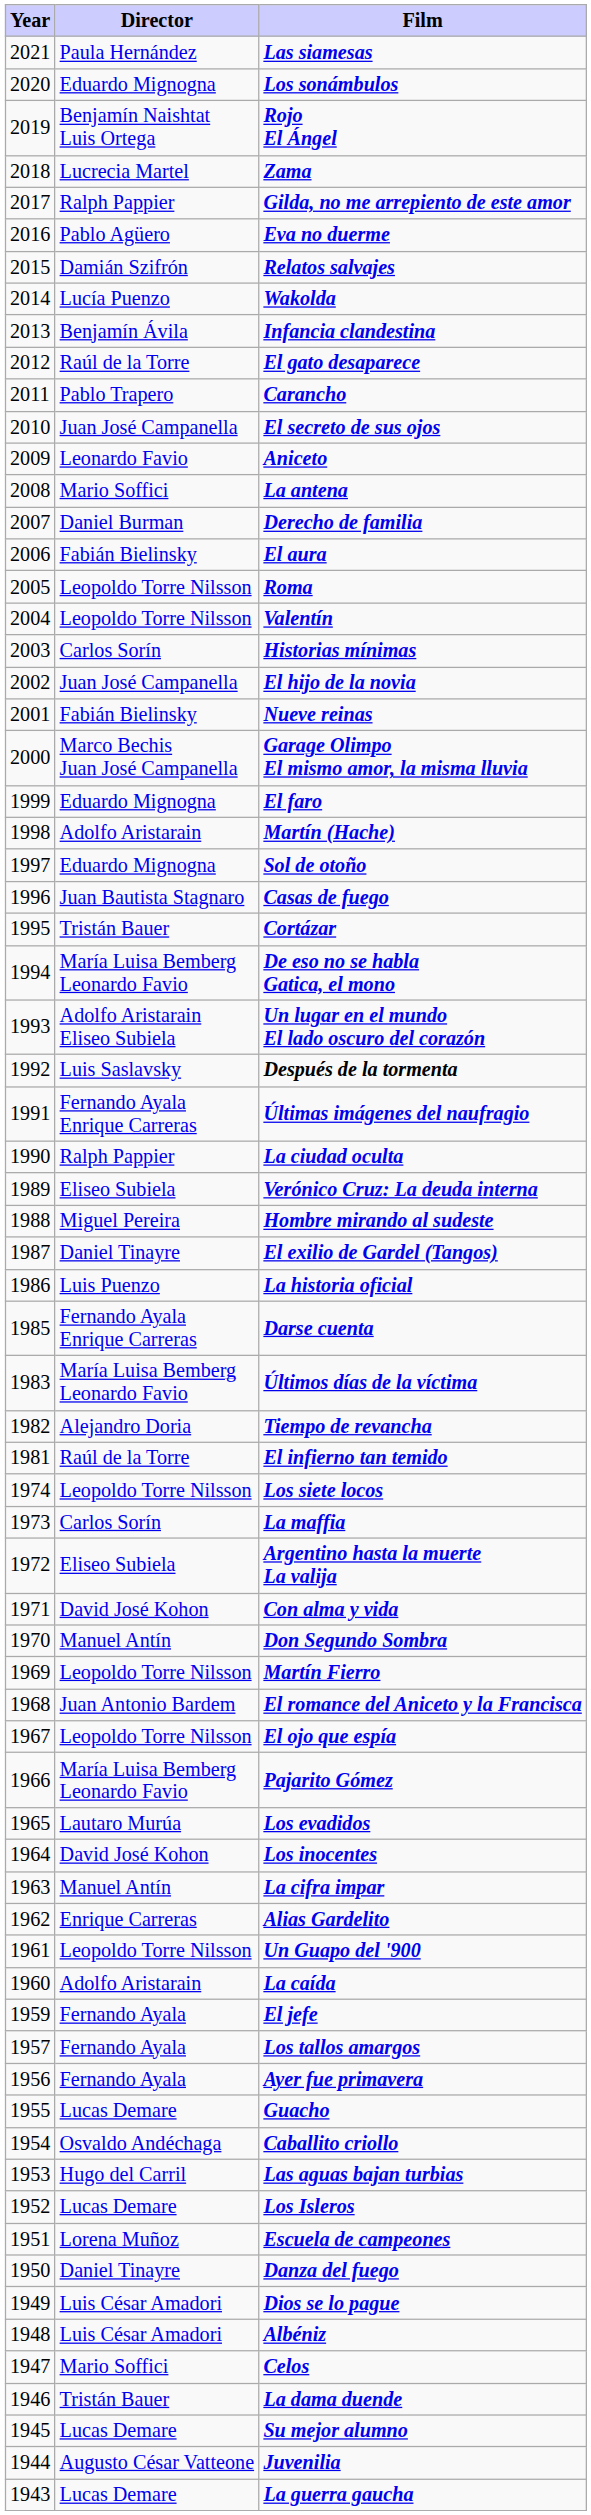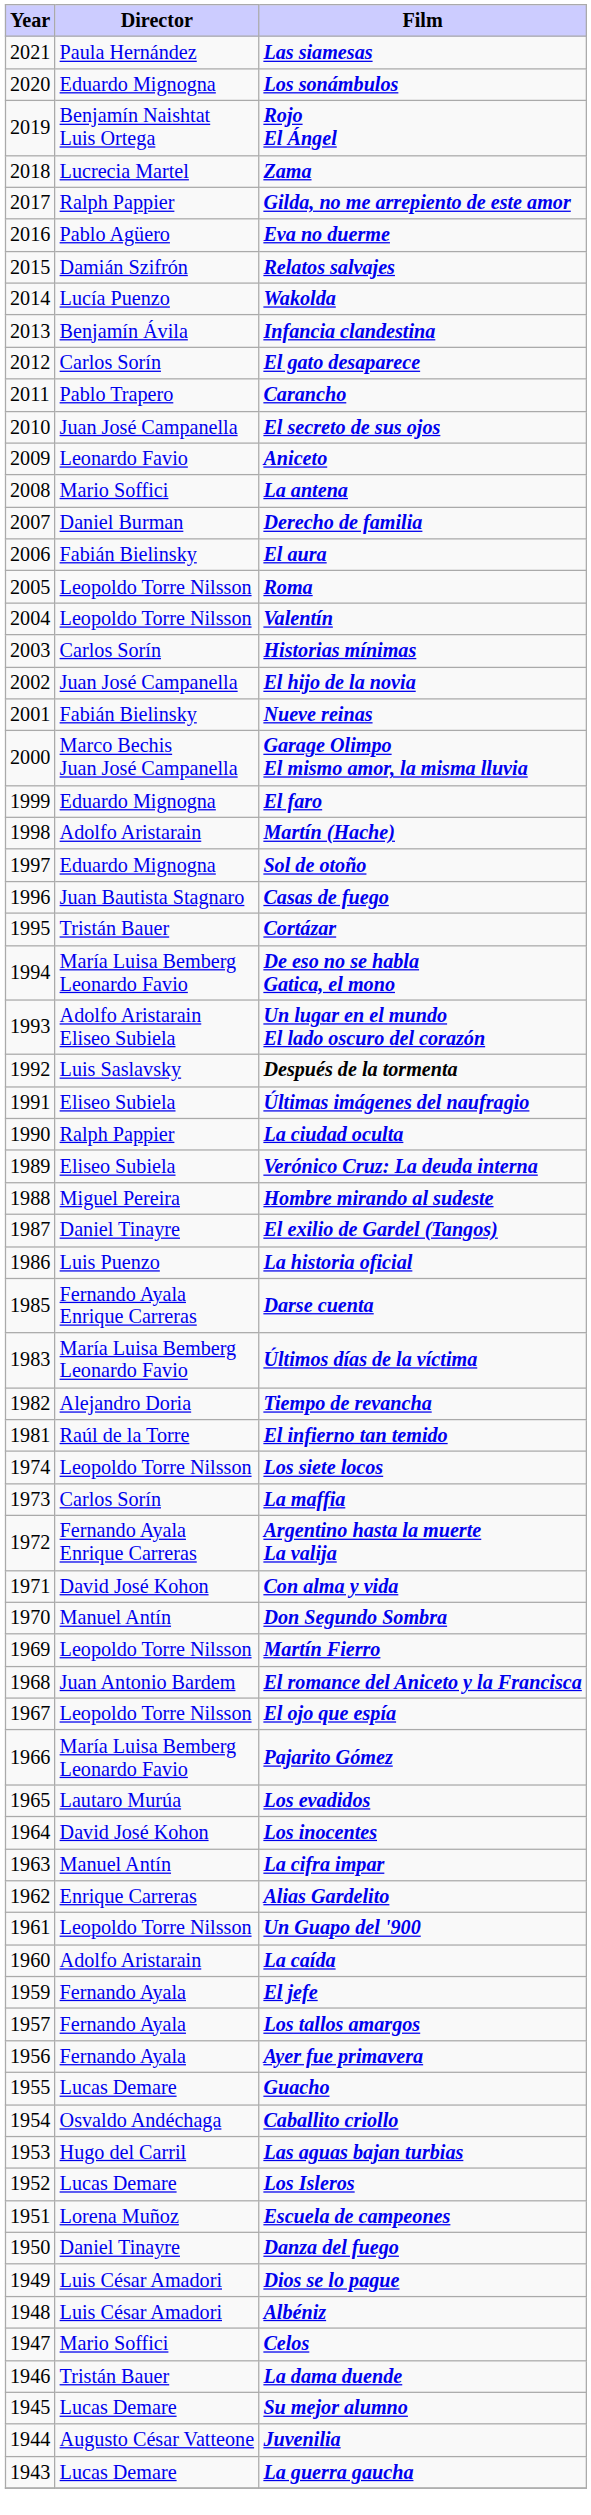El gato desaparece | Director: Raúl de la Torre -> Carlos Sorín
Últimas imágenes del naufragio | Director: Fernando Ayala Enrique Carreras -> Eliseo Subiela
Argentino hasta la muerte La valija | Director: Eliseo Subiela -> Fernando Ayala Enrique Carreras
